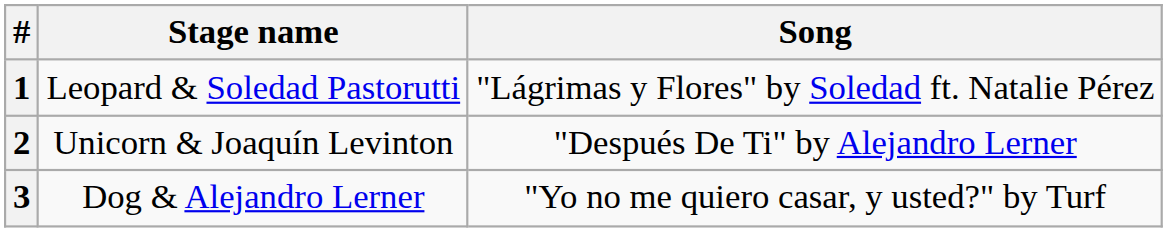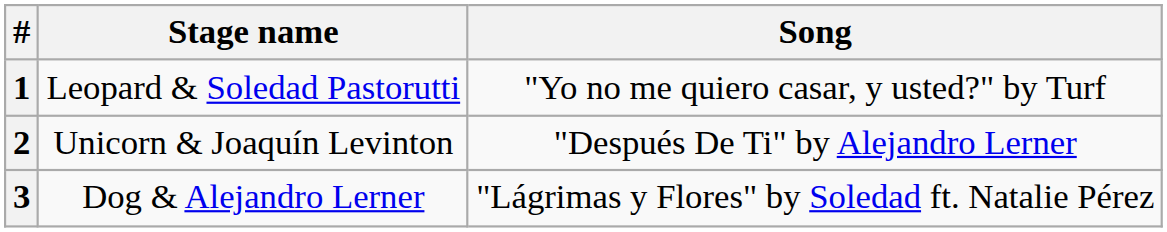1 | Song: "Lágrimas y Flores" by Soledad ft. Natalie Pérez -> "Yo no me quiero casar, y usted?" by Turf
3 | Song: "Yo no me quiero casar, y usted?" by Turf -> "Lágrimas y Flores" by Soledad ft. Natalie Pérez
